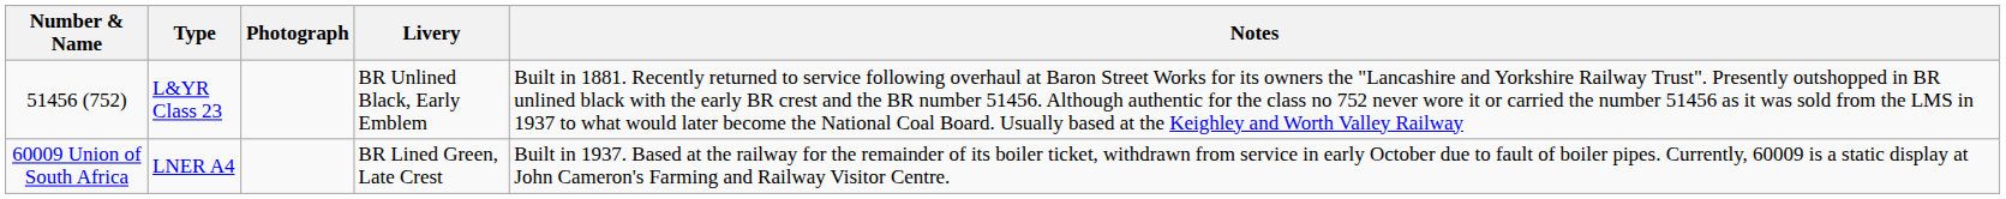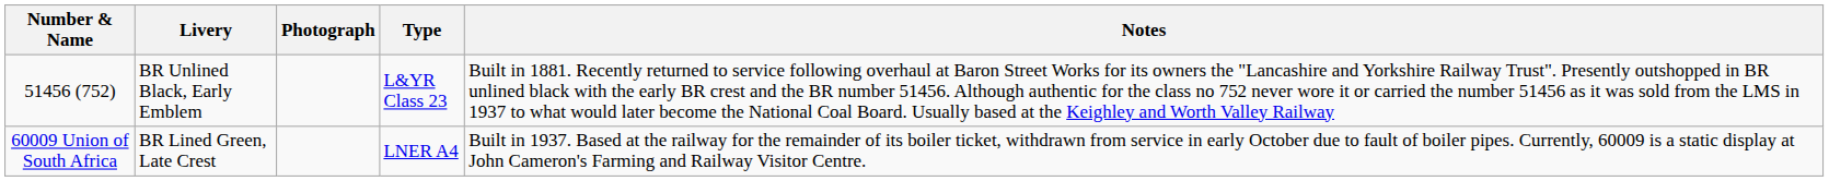columns swapped: Type <-> Livery
